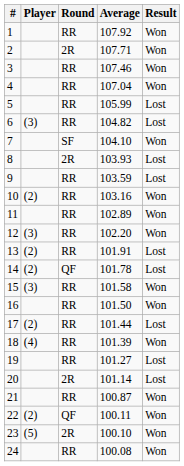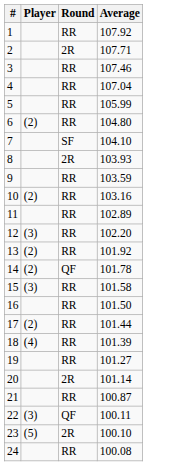- column: Result | Won | Won | Won | Won | Lost | Lost | Won | Lost | Lost | Won | Won | Won | Lost | Lost | Won | Won | Lost | Won | Lost | Lost | Won | Won | Won | Won
6 | Player: (3) -> (2)
6 | Average: 104.82 -> 104.80
13 | Average: 101.91 -> 101.92
22 | Player: (2) -> (3)
